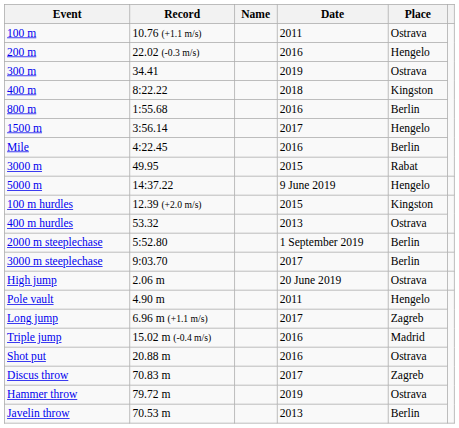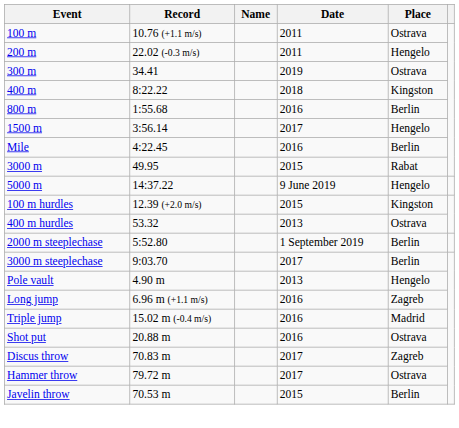200 m | Date: 2016 -> 2011
- row: High jump | 2.06 m | 20 June 2019 | Ostrava
Pole vault | Date: 2011 -> 2013
Long jump | Date: 2017 -> 2016
Hammer throw | Date: 2019 -> 2017
Javelin throw | Date: 2013 -> 2015
